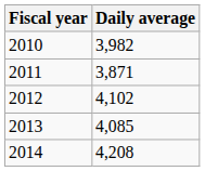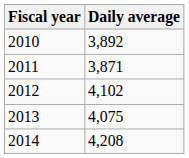2010 | Daily average: 3,982 -> 3,892
2013 | Daily average: 4,085 -> 4,075
